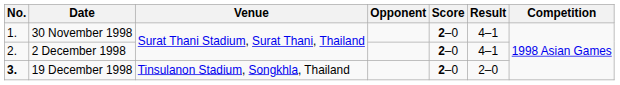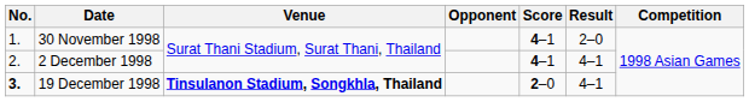30 November 1998 | Score: 2–0 -> 4–1
30 November 1998 | Result: 4–1 -> 2–0
2 December 1998 | Score: 2–0 -> 4–1
19 December 1998 | Venue: normal -> bold
19 December 1998 | Result: 2–0 -> 4–1
